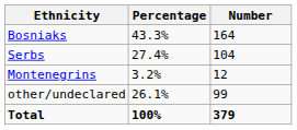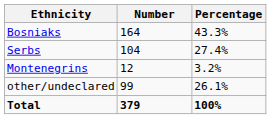columns swapped: Number <-> Percentage
